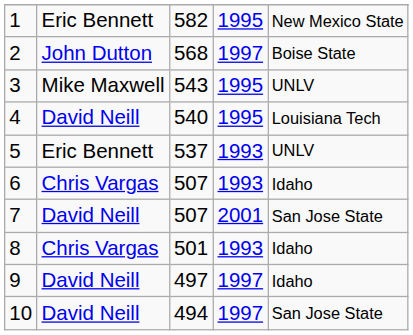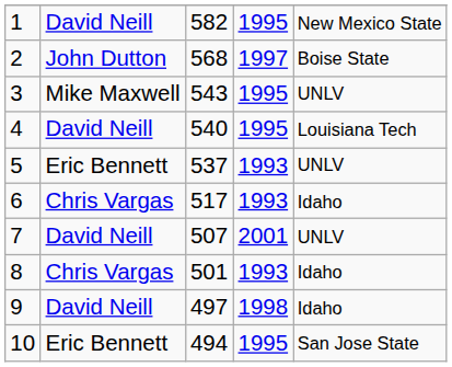1 | column 2: Eric Bennett -> David Neill
6 | column 3: 507 -> 517
7 | column 5: San Jose State -> UNLV
9 | column 4: 1997 -> 1998
10 | column 2: David Neill -> Eric Bennett
10 | column 4: 1997 -> 1995
